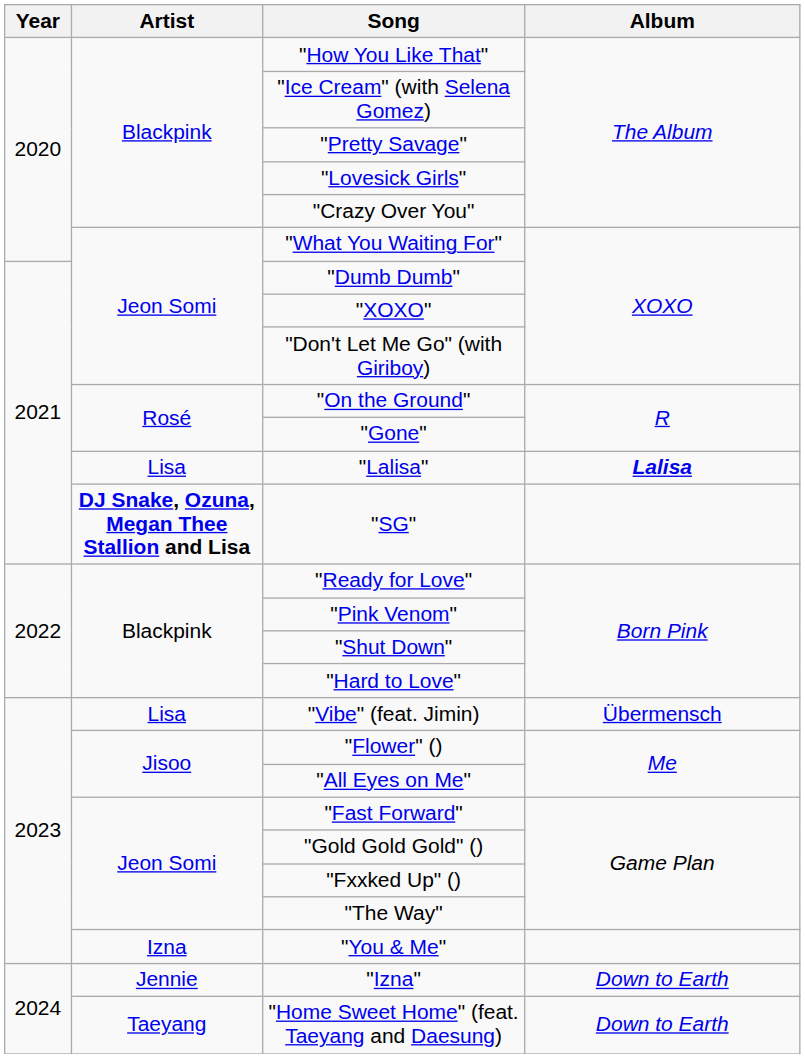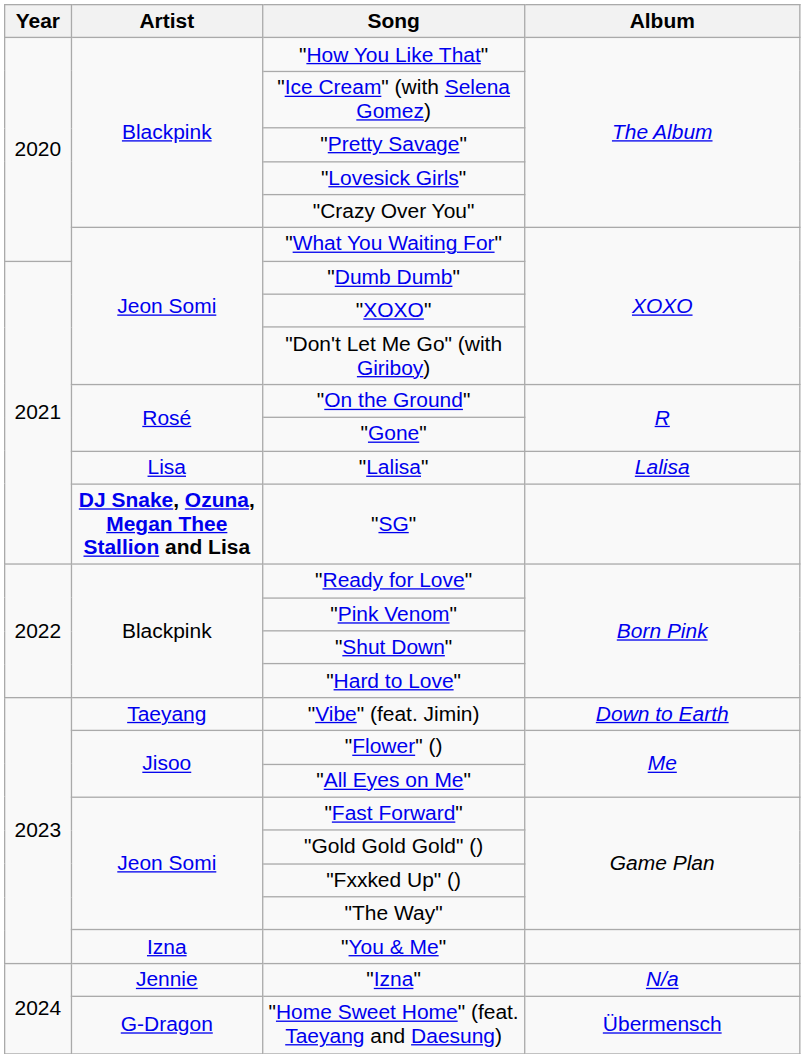"Lalisa" | Album: bold -> normal
"Vibe" (feat. Jimin) | Artist: Lisa -> Taeyang
"Vibe" (feat. Jimin) | Album: Übermensch -> Down to Earth
"Izna" | Album: Down to Earth -> N/a
"Home Sweet Home" (feat. Taeyang and Daesung) | Artist: Taeyang -> G-Dragon
"Home Sweet Home" (feat. Taeyang and Daesung) | Album: Down to Earth -> Übermensch
